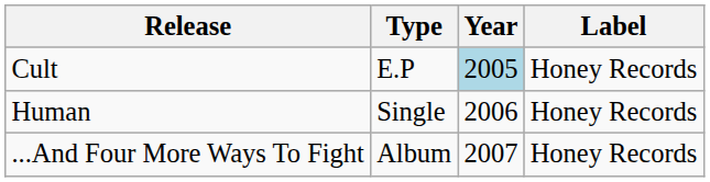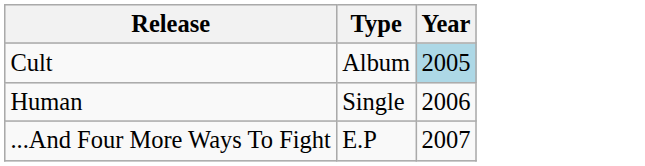- column: Label | Honey Records | Honey Records | Honey Records
Cult | Type: E.P -> Album
...And Four More Ways To Fight | Type: Album -> E.P
